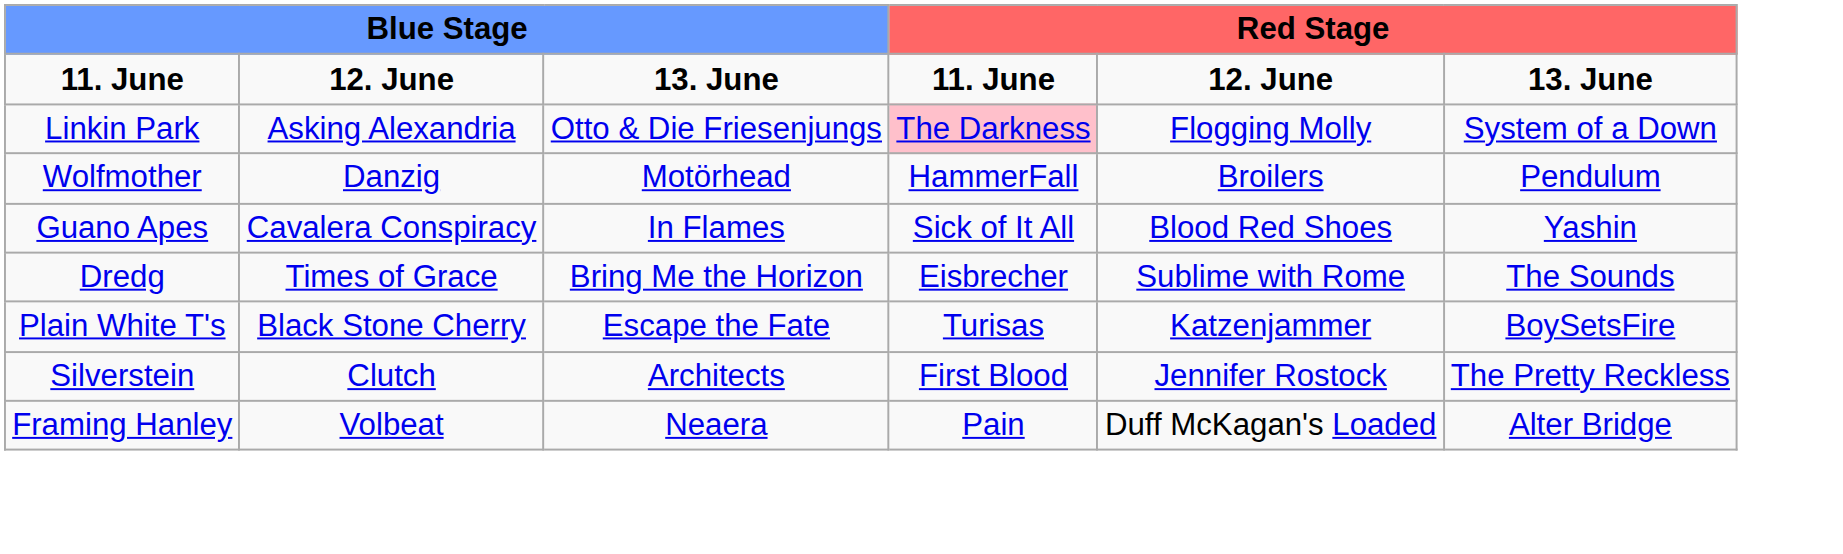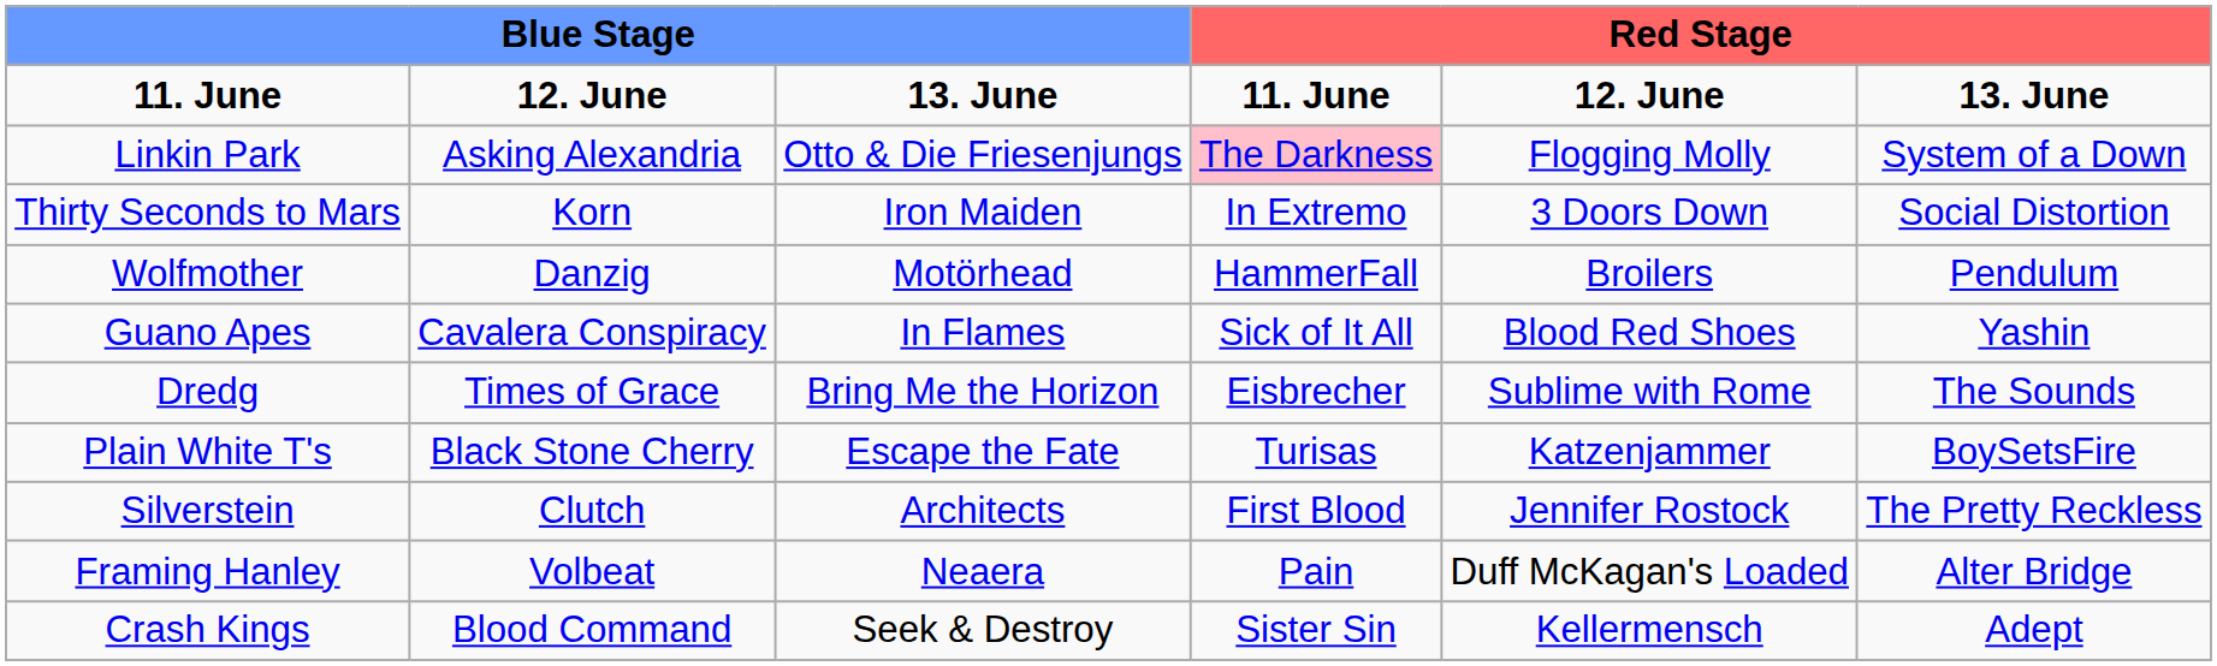+ row: Thirty Seconds to Mars | Korn | Iron Maiden | In Extremo | 3 Doors Down | Social Distortion
+ row: Crash Kings | Blood Command | Seek & Destroy | Sister Sin | Kellermensch | Adept
